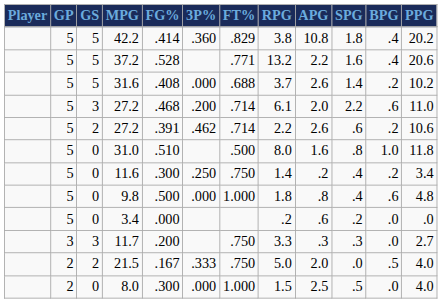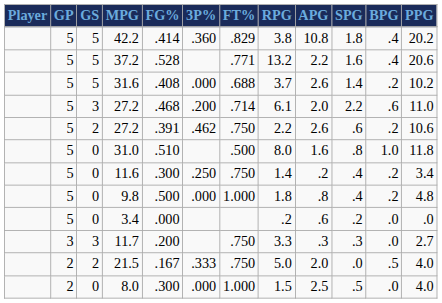2 / 27.2 | FT%: .714 -> .750
9.8 | BPG: .6 -> .2
